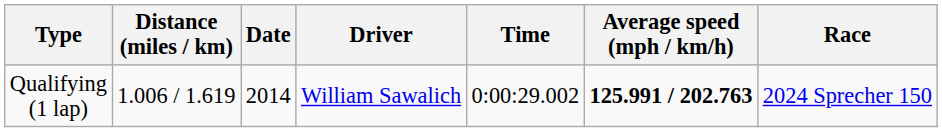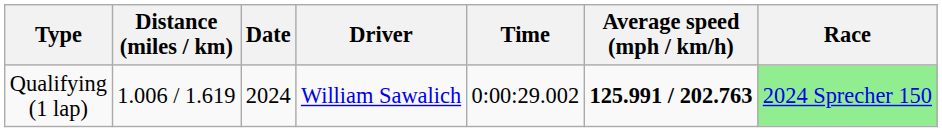Qualifying (1 lap) | Date: 2014 -> 2024
Qualifying (1 lap) | Race: no background -> lightgreen background
